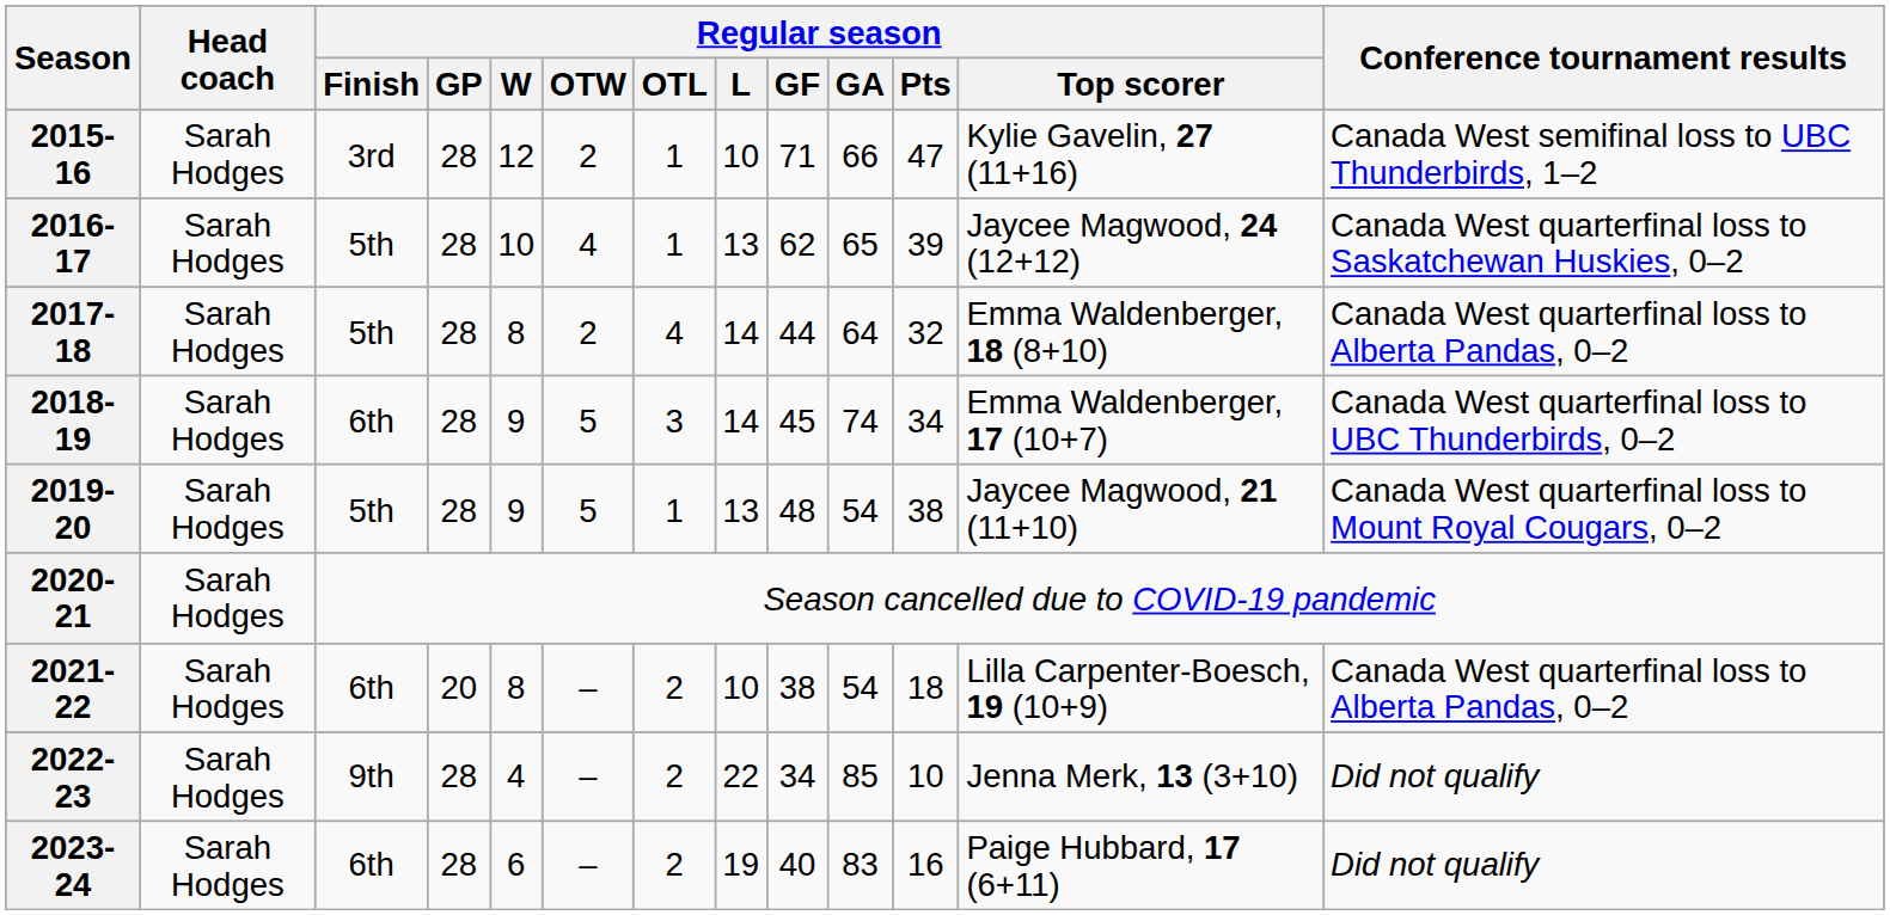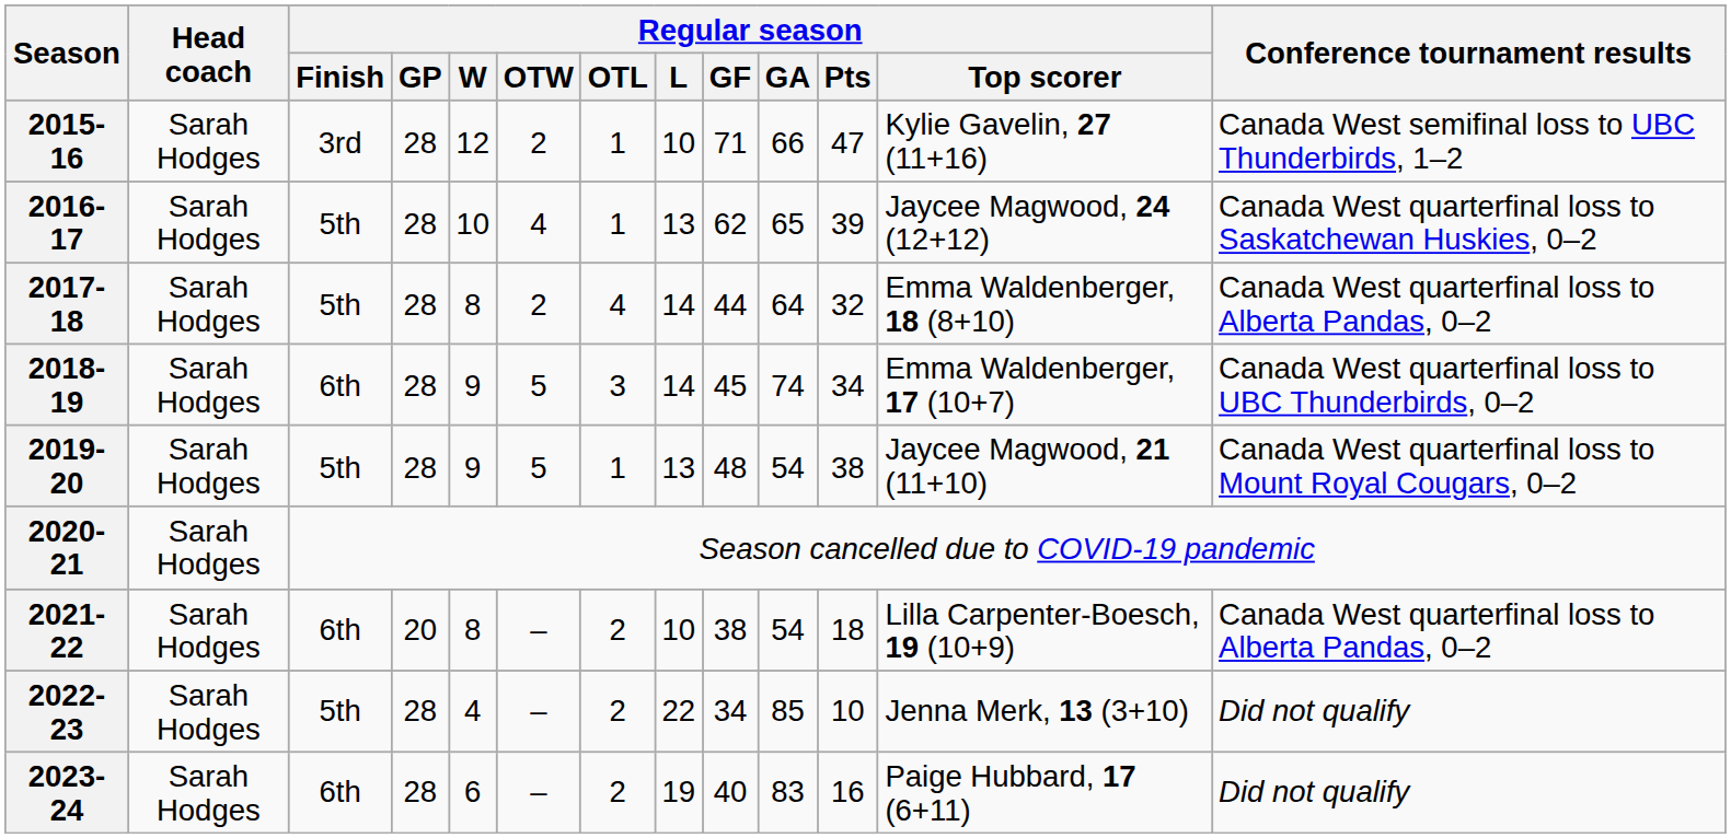2022-23 | Regular season / Finish: 9th -> 5th
